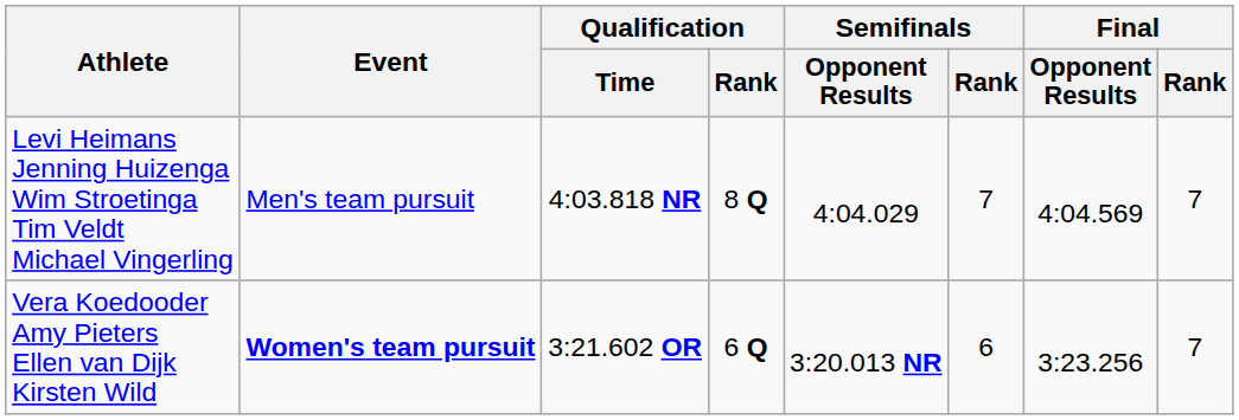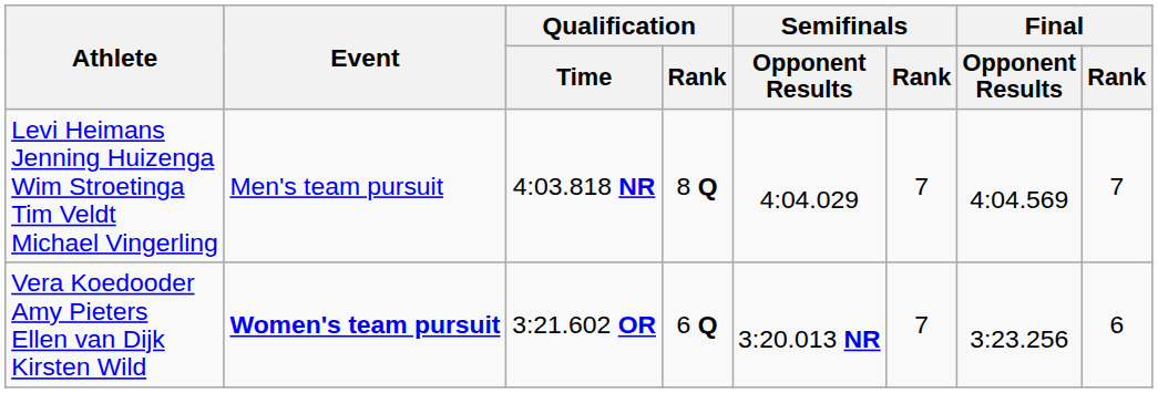Vera Koedooder Amy Pieters Ellen van Dijk Kirsten Wild | Semifinals / Rank: 6 -> 7
Vera Koedooder Amy Pieters Ellen van Dijk Kirsten Wild | Final / Rank: 7 -> 6
